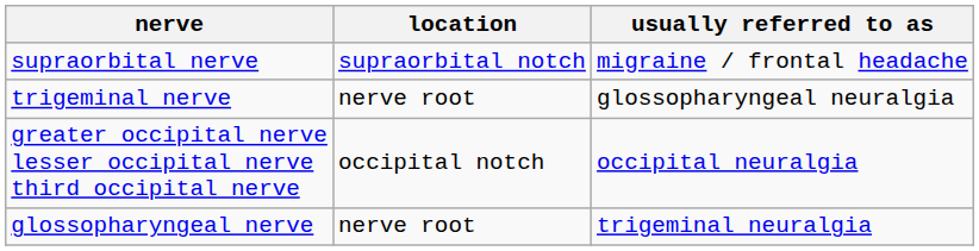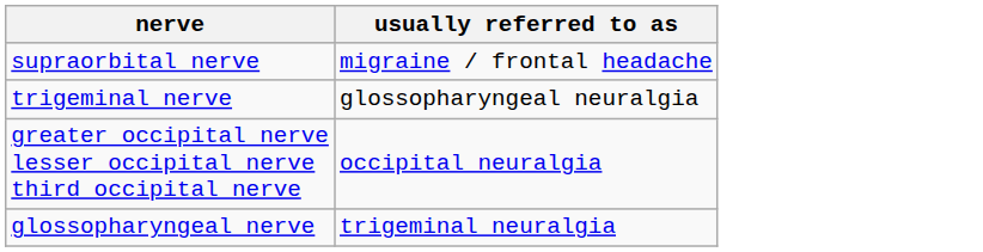- column: location | supraorbital notch | nerve root | occipital notch | nerve root
